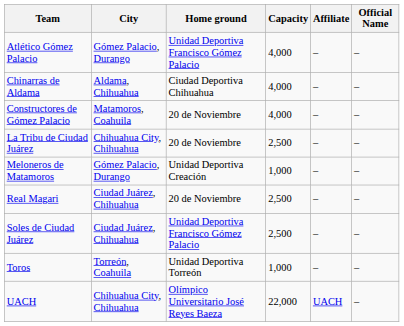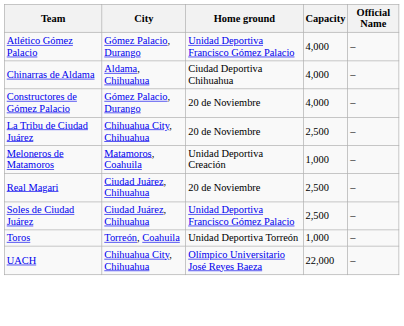- column: Affiliate | – | – | – | – | – | – | – | – | UACH
Constructores de Gómez Palacio | City: Matamoros, Coahuila -> Gómez Palacio, Durango
Meloneros de Matamoros | City: Gómez Palacio, Durango -> Matamoros, Coahuila
